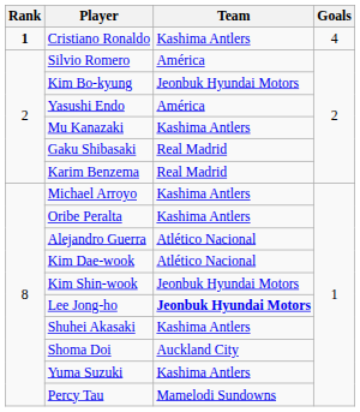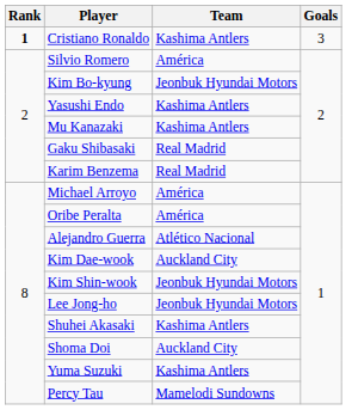Cristiano Ronaldo | Goals: 4 -> 3
Yasushi Endo | Team: América -> Kashima Antlers
Michael Arroyo | Team: Kashima Antlers -> América
Oribe Peralta | Team: Kashima Antlers -> América
Kim Dae-wook | Team: Atlético Nacional -> Auckland City
Lee Jong-ho | Team: bold -> normal
